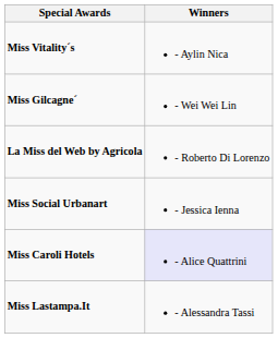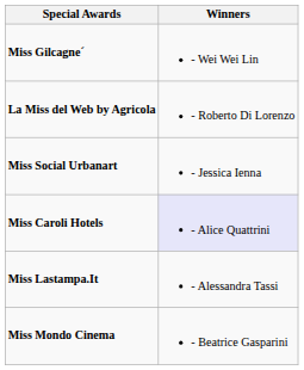- row: Miss Vitality´s | - Aylin Nica
+ row: Miss Mondo Cinema | - Beatrice Gasparini
